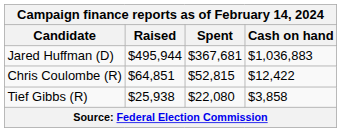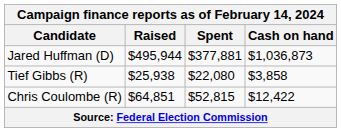Jared Huffman (D) | Spent: $367,681 -> $377,881
Jared Huffman (D) | Cash on hand: $1,036,883 -> $1,036,873
rows swapped: Chris Coulombe (R) <-> Tief Gibbs (R)
